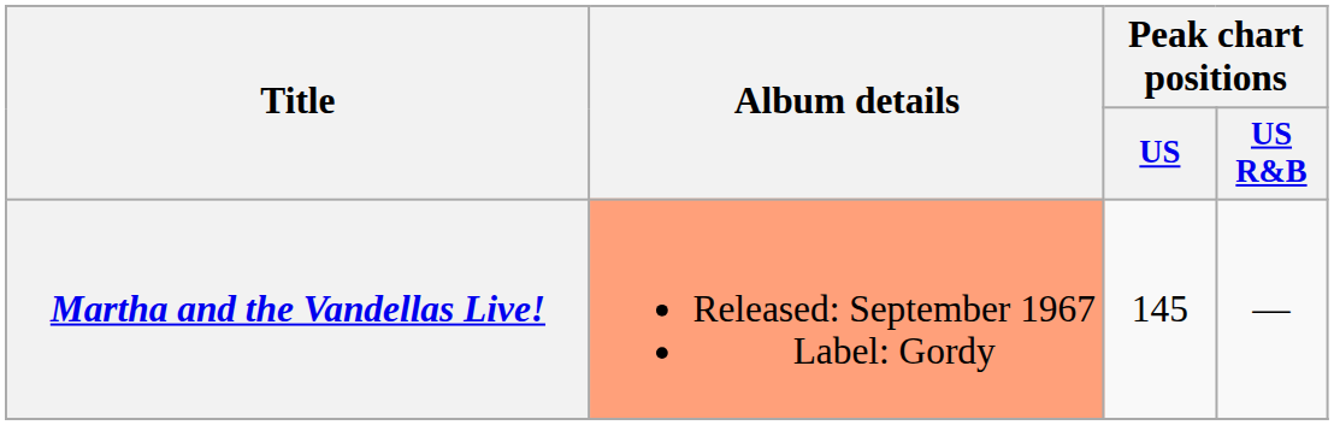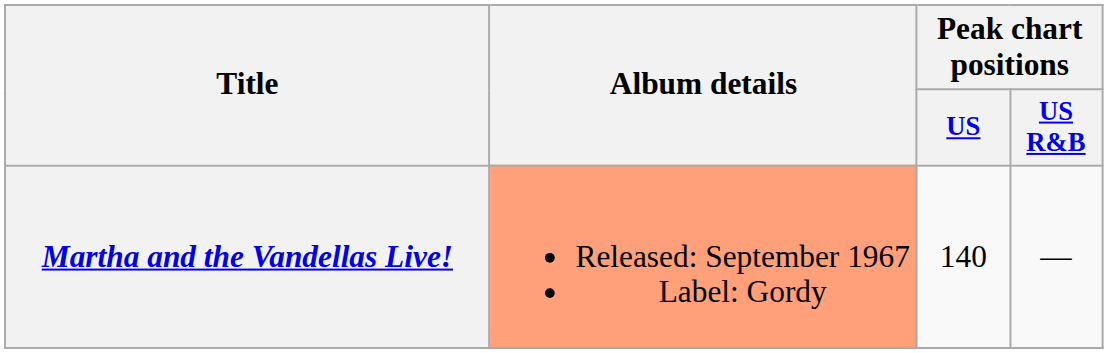Martha and the Vandellas Live! | Peak chart positions / US: 145 -> 140
